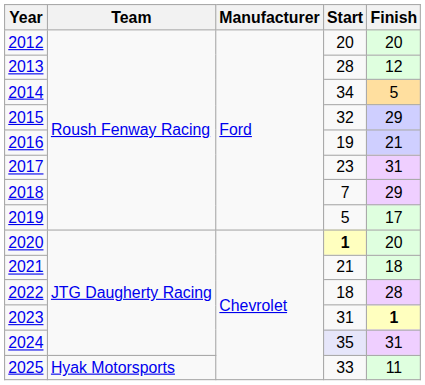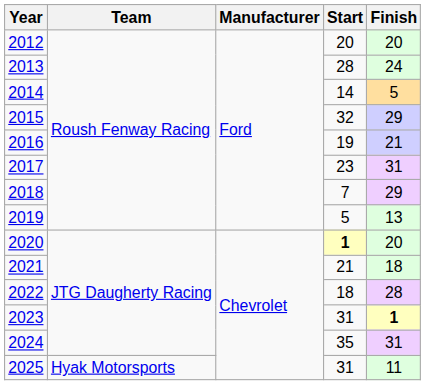2013 | Finish: 12 -> 24
2014 | Start: 34 -> 14
2019 | Finish: 17 -> 13
2024 | Start: lavender background -> no background
2025 | Start: 33 -> 31
